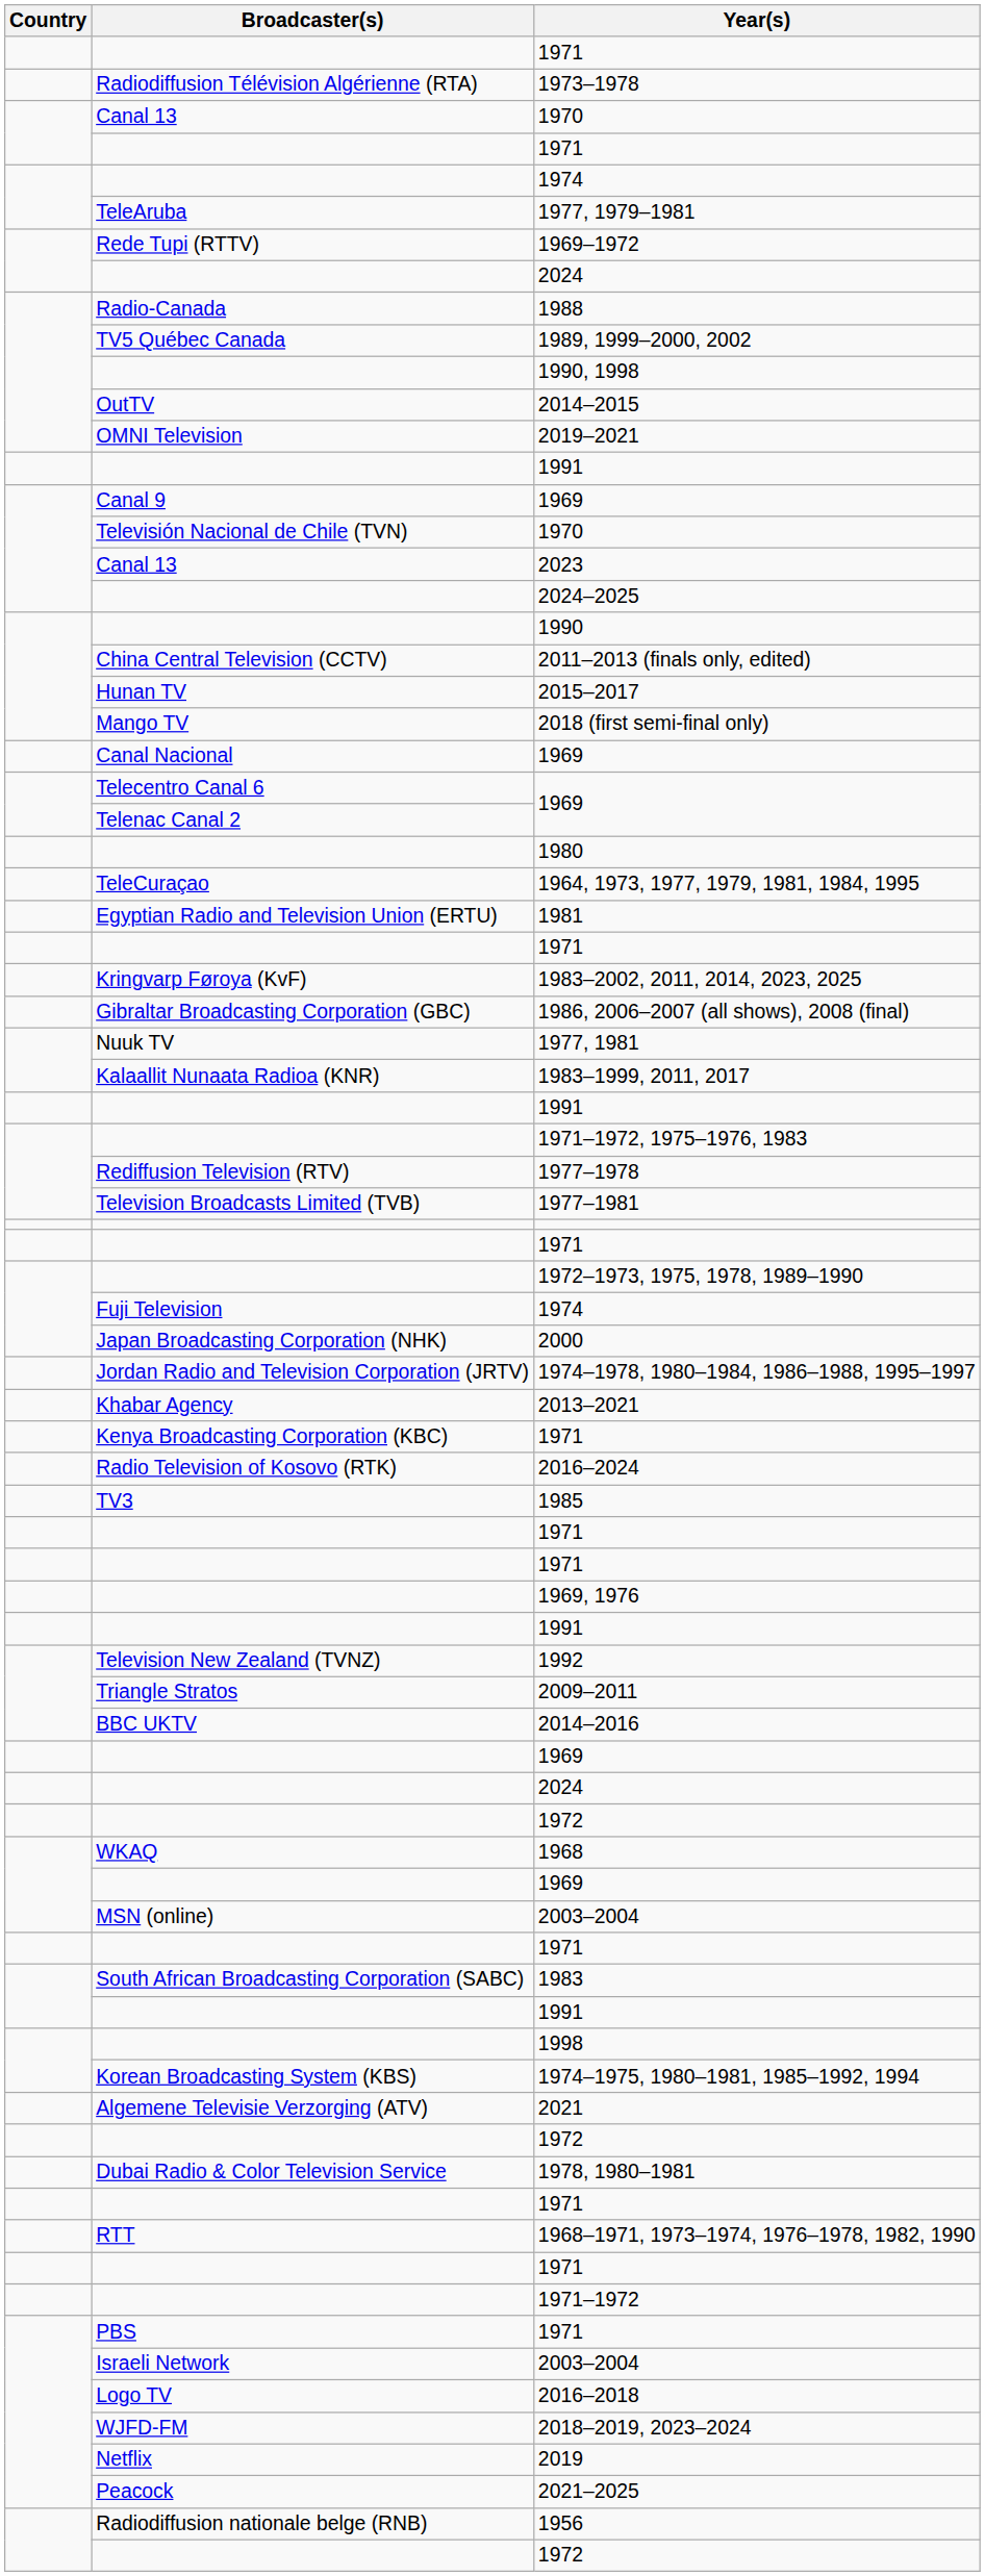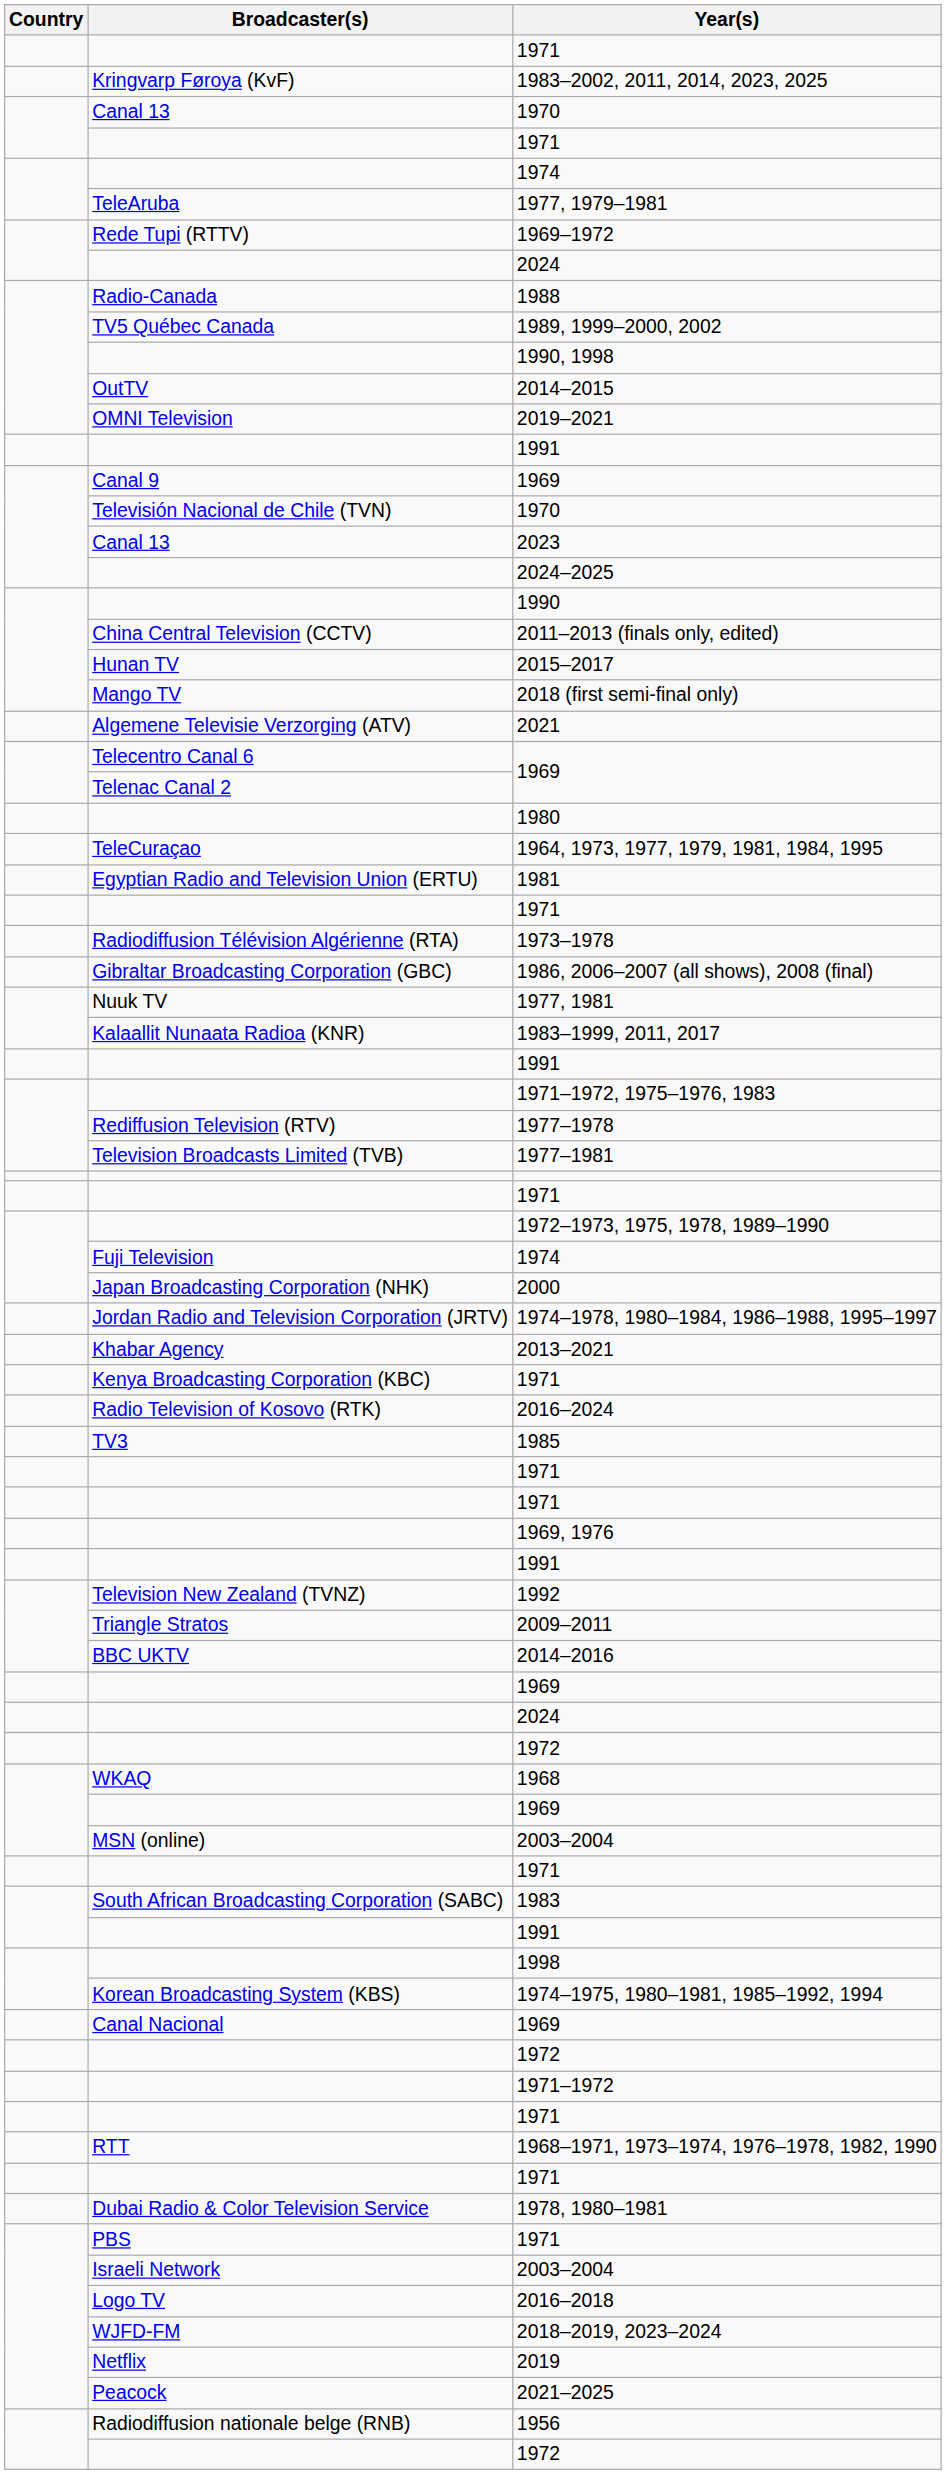rows swapped: 1973–1978 <-> 1983–2002, 2011, 2014, 2023, 2025
rows swapped: Canal Nacional / 1969 <-> 2021
rows swapped: 1971–1972 <-> 1978, 1980–1981
